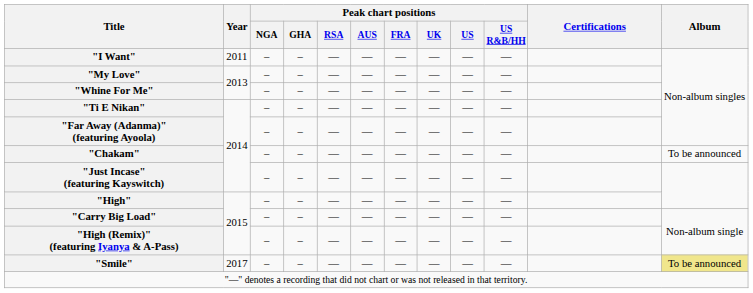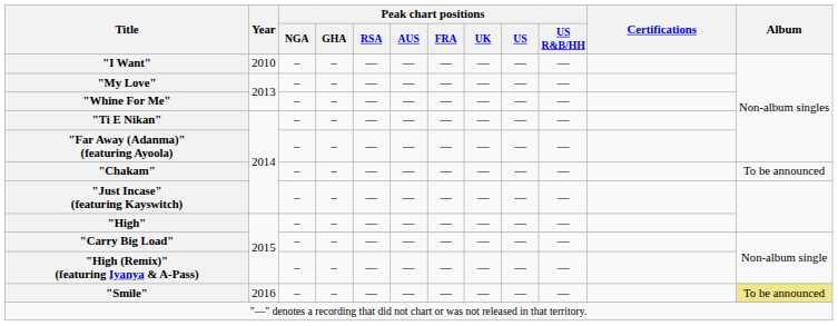"I Want" | Year: 2011 -> 2010
"Smile" | Year: 2017 -> 2016
